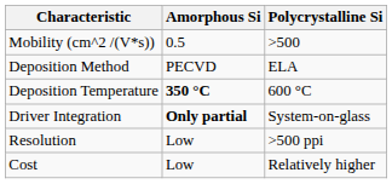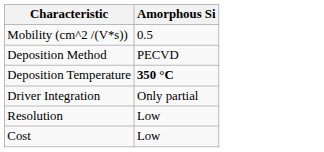- column: Polycrystalline Si | >500 | ELA | 600 °C | System-on-glass | >500 ppi | Relatively higher
Driver Integration | Amorphous Si: bold -> normal
